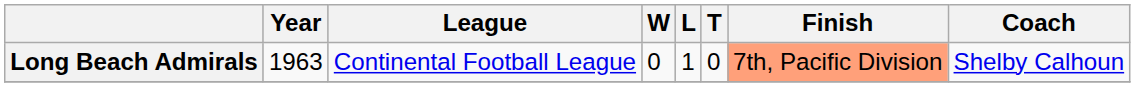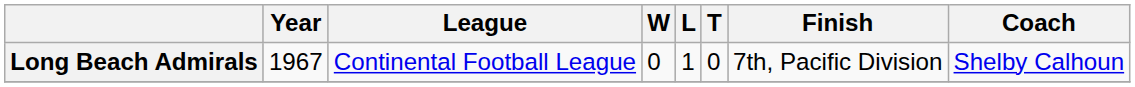Long Beach Admirals | Year: 1963 -> 1967
Long Beach Admirals | Finish: lightsalmon background -> no background
